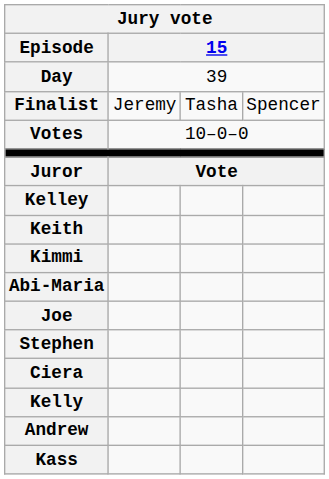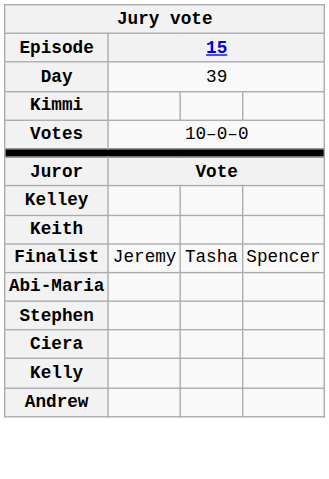rows swapped: Finalist <-> Kimmi
- row: Joe
- row: Kass
